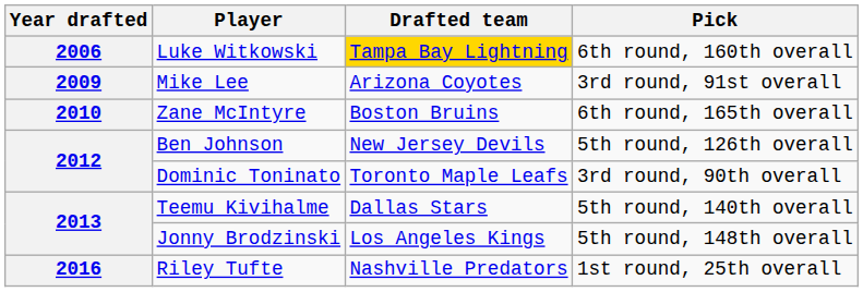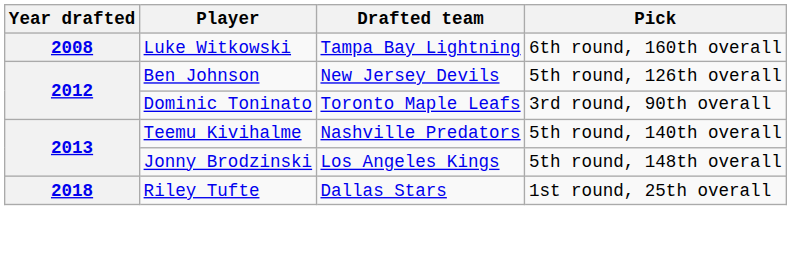Luke Witkowski | Year drafted: 2006 -> 2008
Luke Witkowski | Drafted team: gold background -> no background
- row: 2009 | Mike Lee | Arizona Coyotes | 3rd round, 91st overall
- row: 2010 | Zane McIntyre | Boston Bruins | 6th round, 165th overall
Teemu Kivihalme | Drafted team: Dallas Stars -> Nashville Predators
Riley Tufte | Year drafted: 2016 -> 2018
Riley Tufte | Drafted team: Nashville Predators -> Dallas Stars
